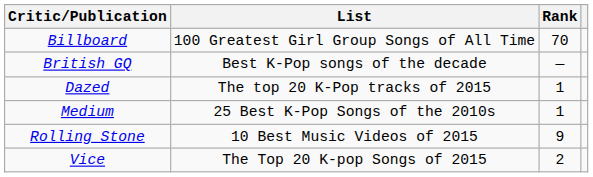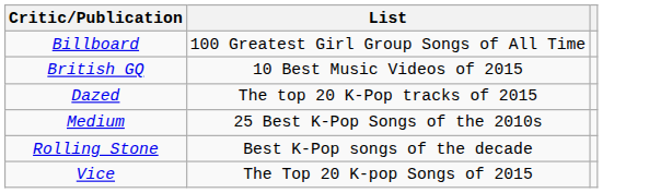- column: Rank | 70 | — | 1 | 1 | 9 | 2
British GQ | List: Best K-Pop songs of the decade -> 10 Best Music Videos of 2015
Rolling Stone | List: 10 Best Music Videos of 2015 -> Best K-Pop songs of the decade
